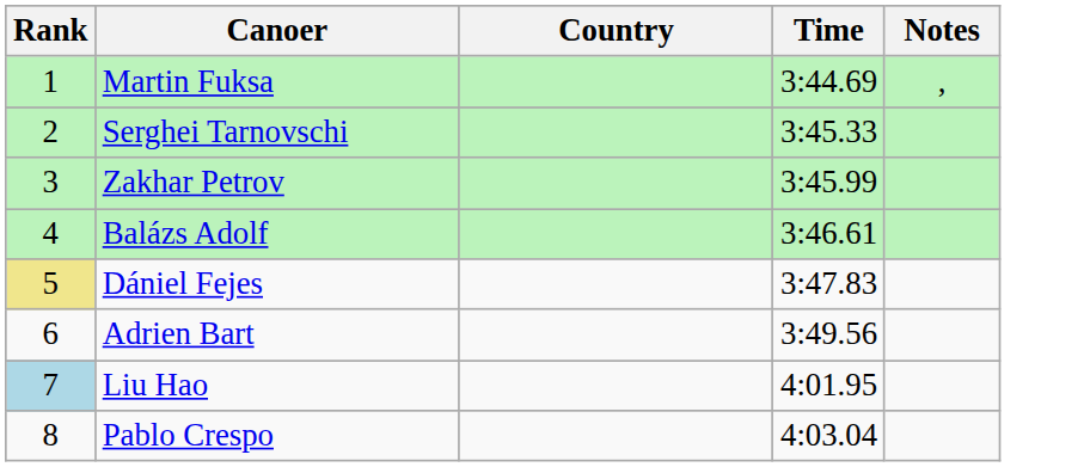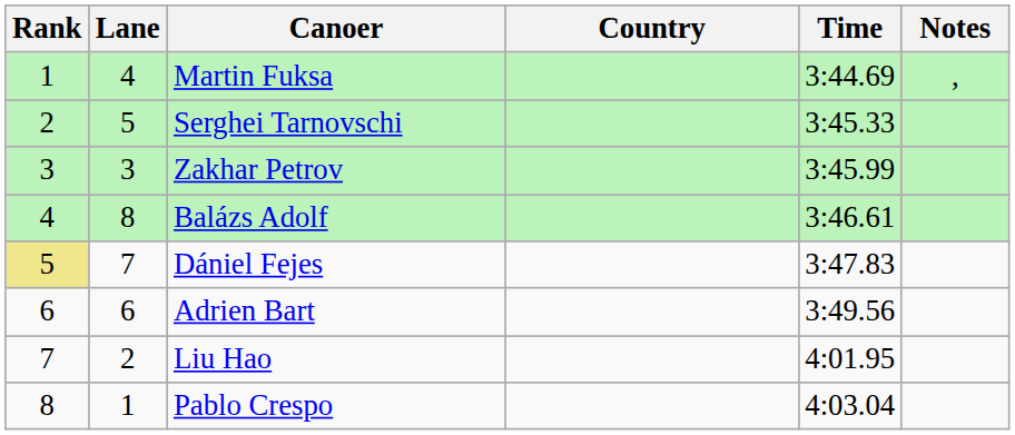+ column: Lane | 4 | 5 | 3 | 8 | 7 | 6 | 2 | 1
Liu Hao | Rank: lightblue background -> no background
